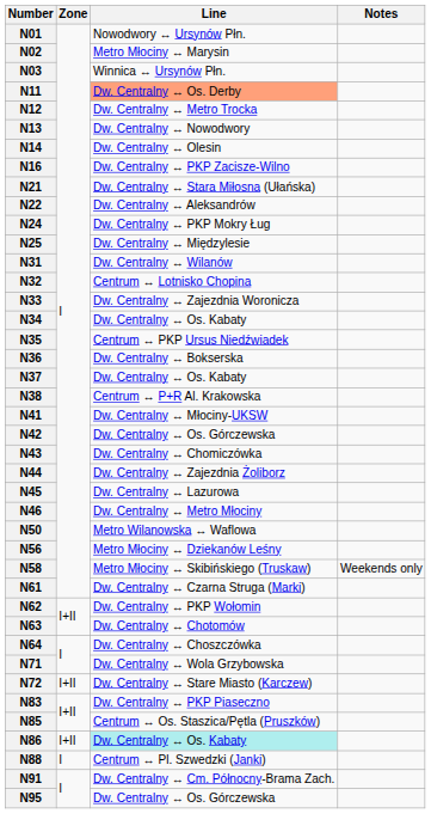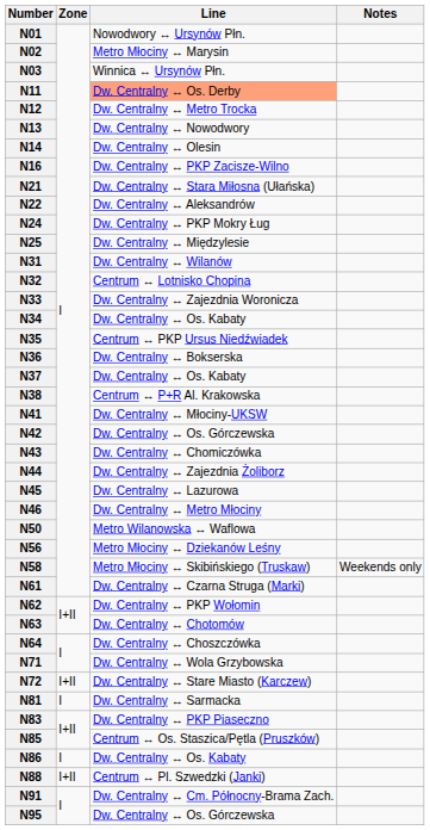+ row: N81 | I | Dw. Centralny ↔ Sarmacka
N86 | Zone: I+II -> I
N86 | Line: paleturquoise background -> no background
N88 | Zone: I -> I+II
